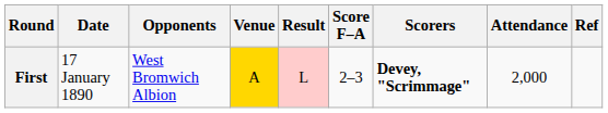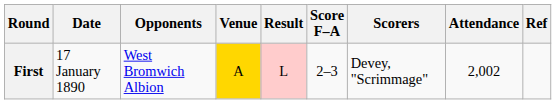First | Scorers: bold -> normal
First | Attendance: 2,000 -> 2,002
